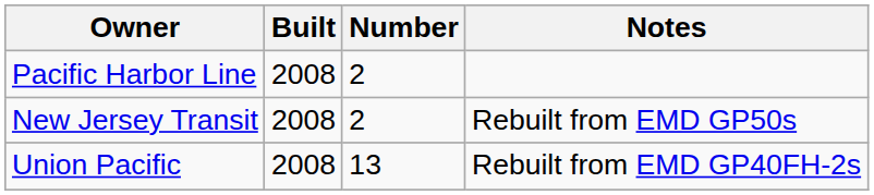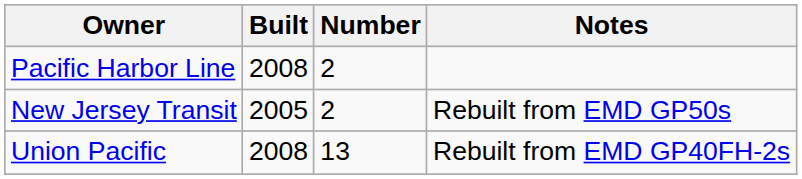New Jersey Transit | Built: 2008 -> 2005
